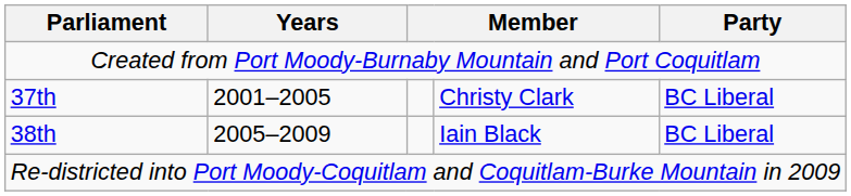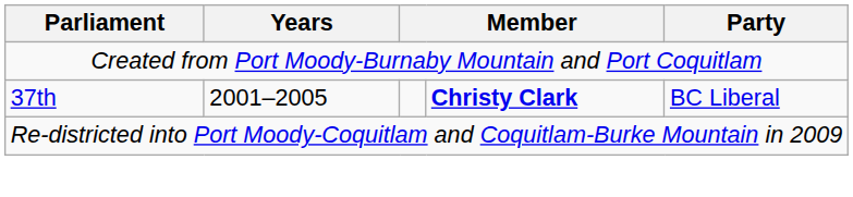37th | column 4: normal -> bold
- row: 38th | 2005–2009 | Iain Black | BC Liberal
